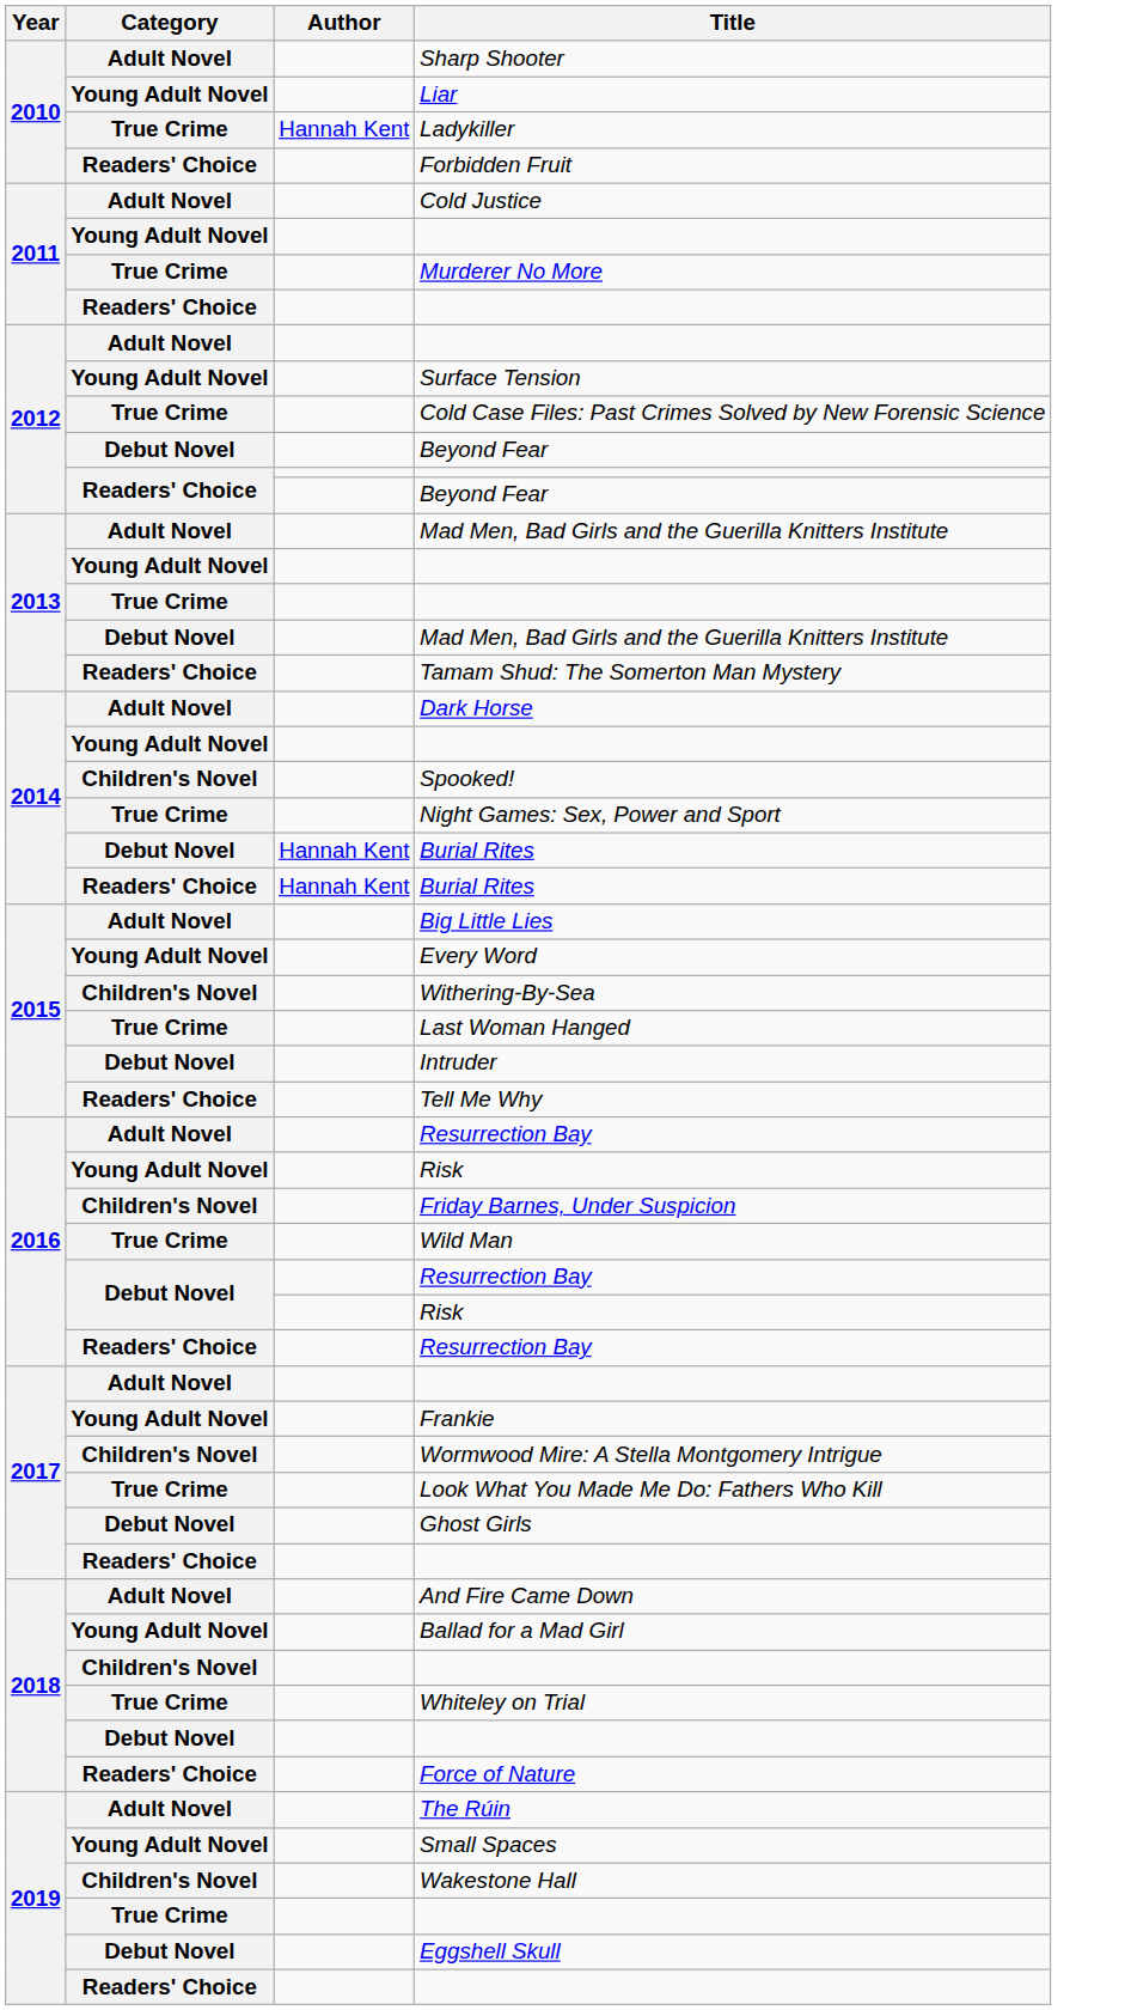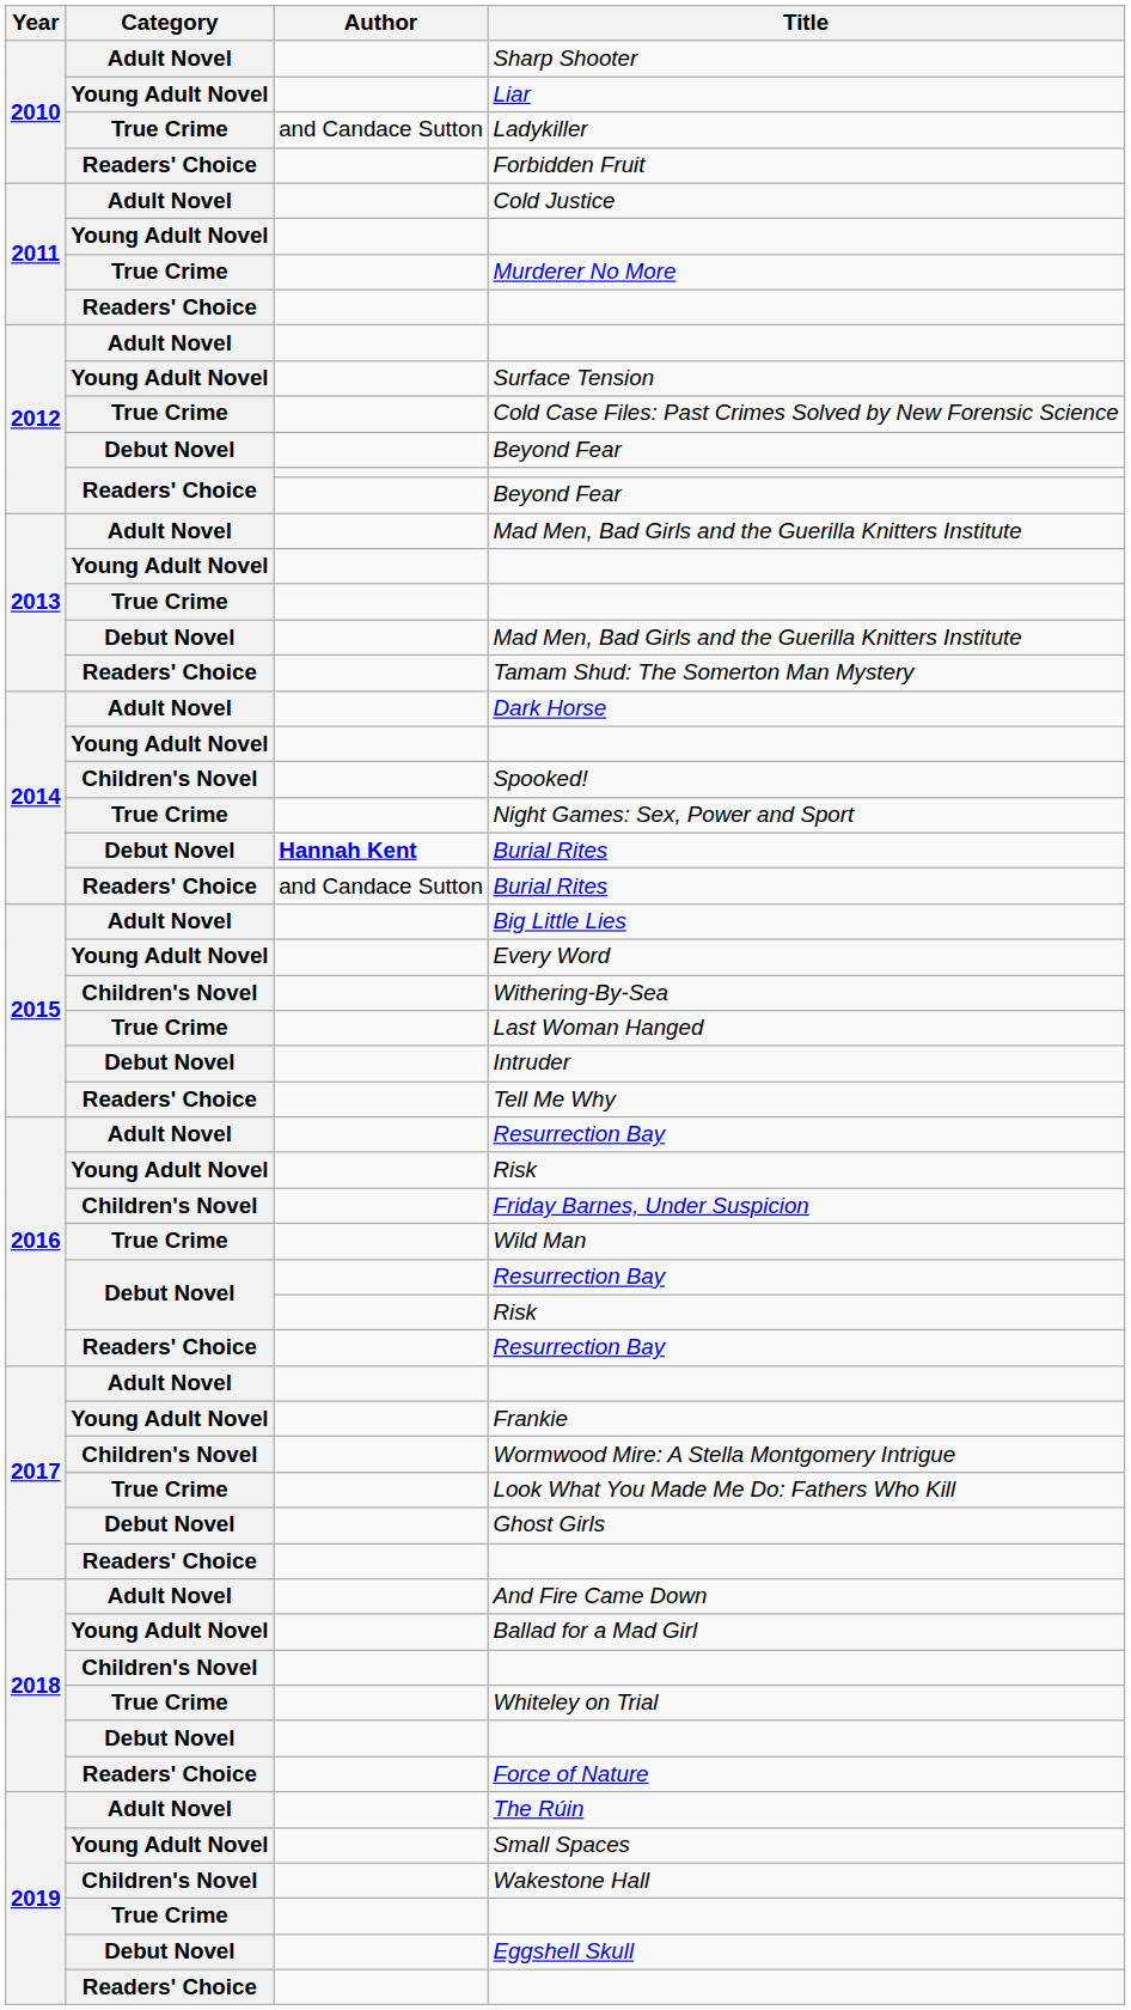Ladykiller | Author: Hannah Kent -> and Candace Sutton
Debut Novel / Burial Rites | Author: normal -> bold
Readers' Choice / Burial Rites | Author: Hannah Kent -> and Candace Sutton
